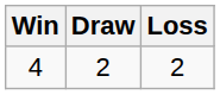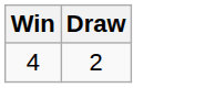- column: Loss | 2
